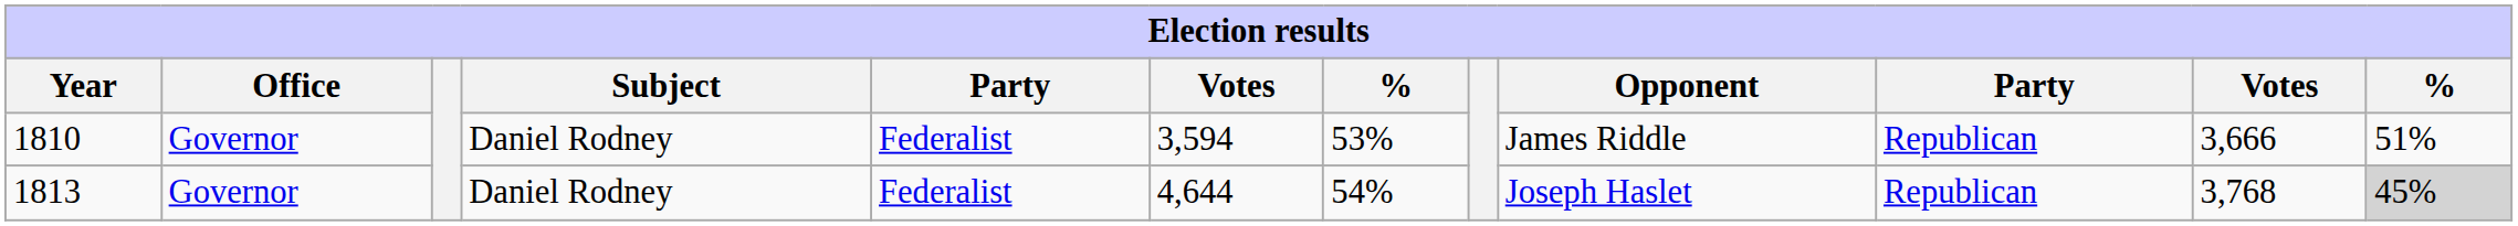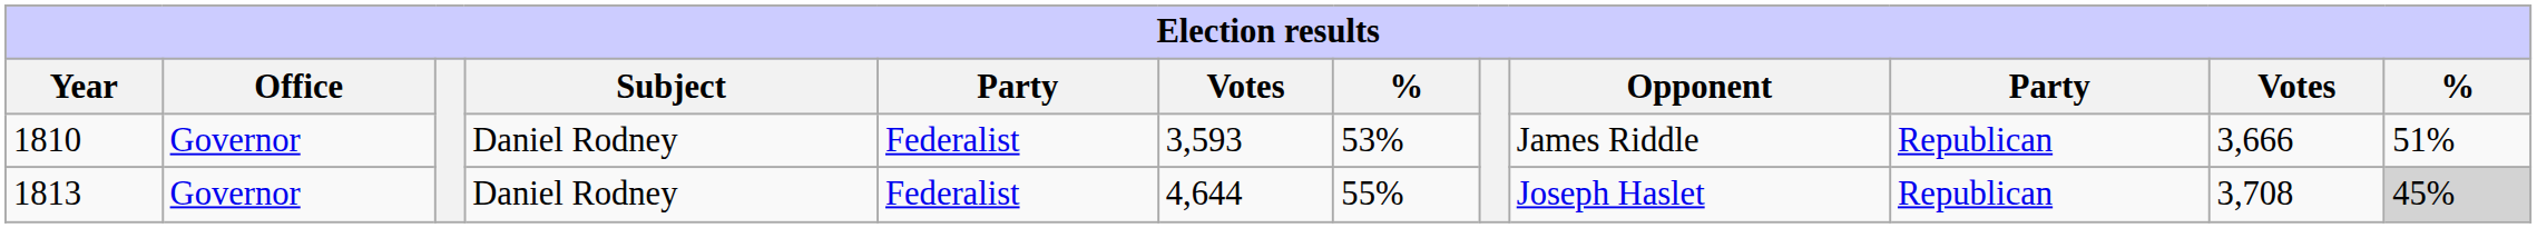1810 | column 6: 3,594 -> 3,593
1813 | column 7: 54% -> 55%
1813 | column 11: 3,768 -> 3,708
